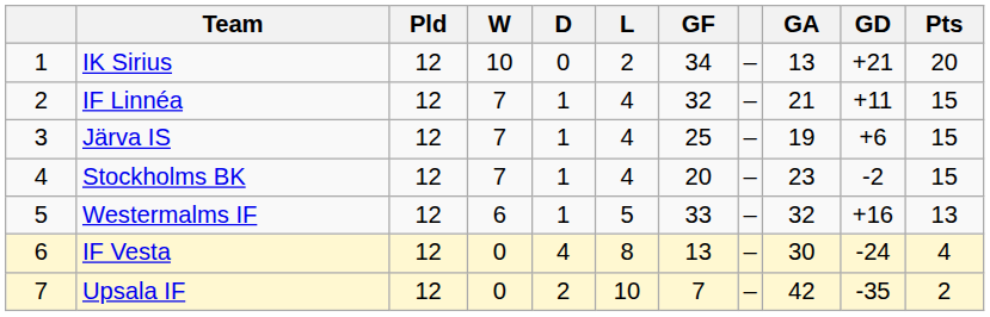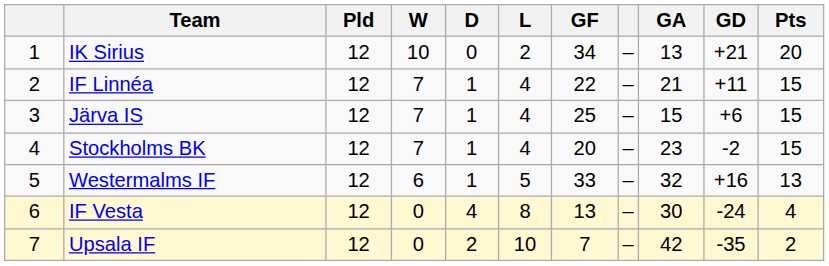IF Linnéa | GF: 32 -> 22
Järva IS | GA: 19 -> 15
